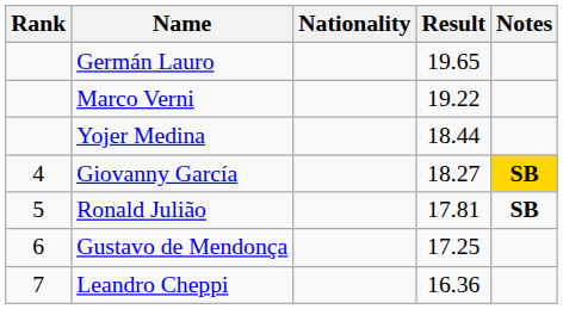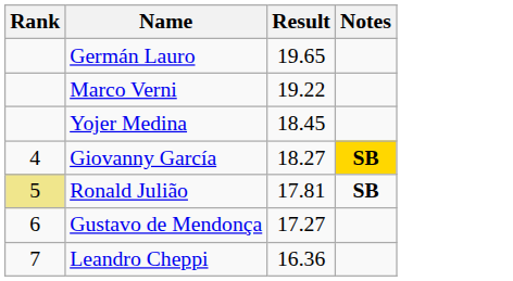- column: Nationality
Yojer Medina | Result: 18.44 -> 18.45
Ronald Julião | Rank: no background -> khaki background
Gustavo de Mendonça | Result: 17.25 -> 17.27
